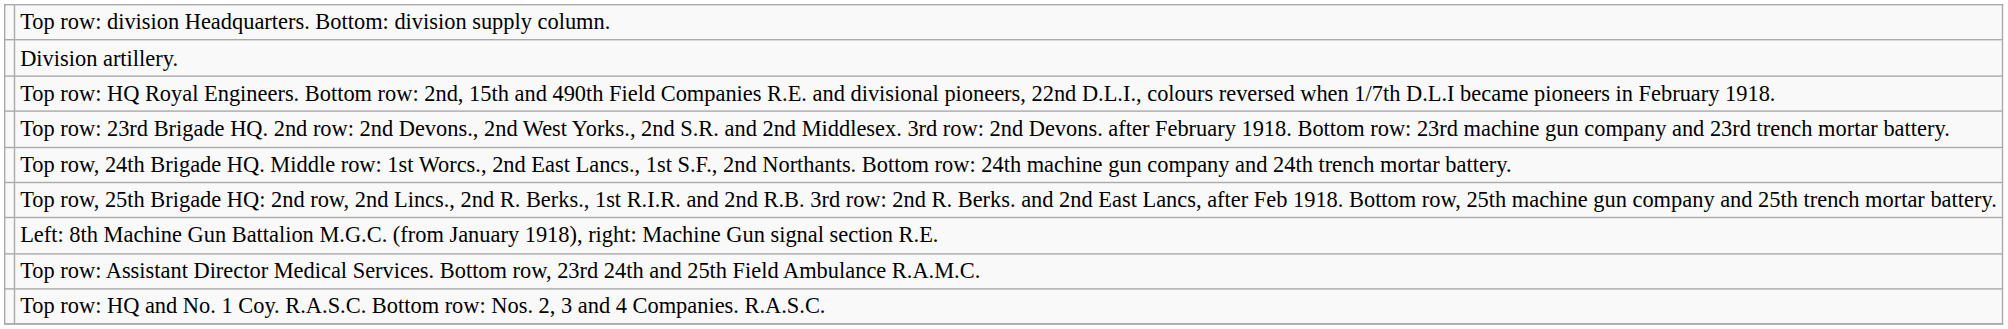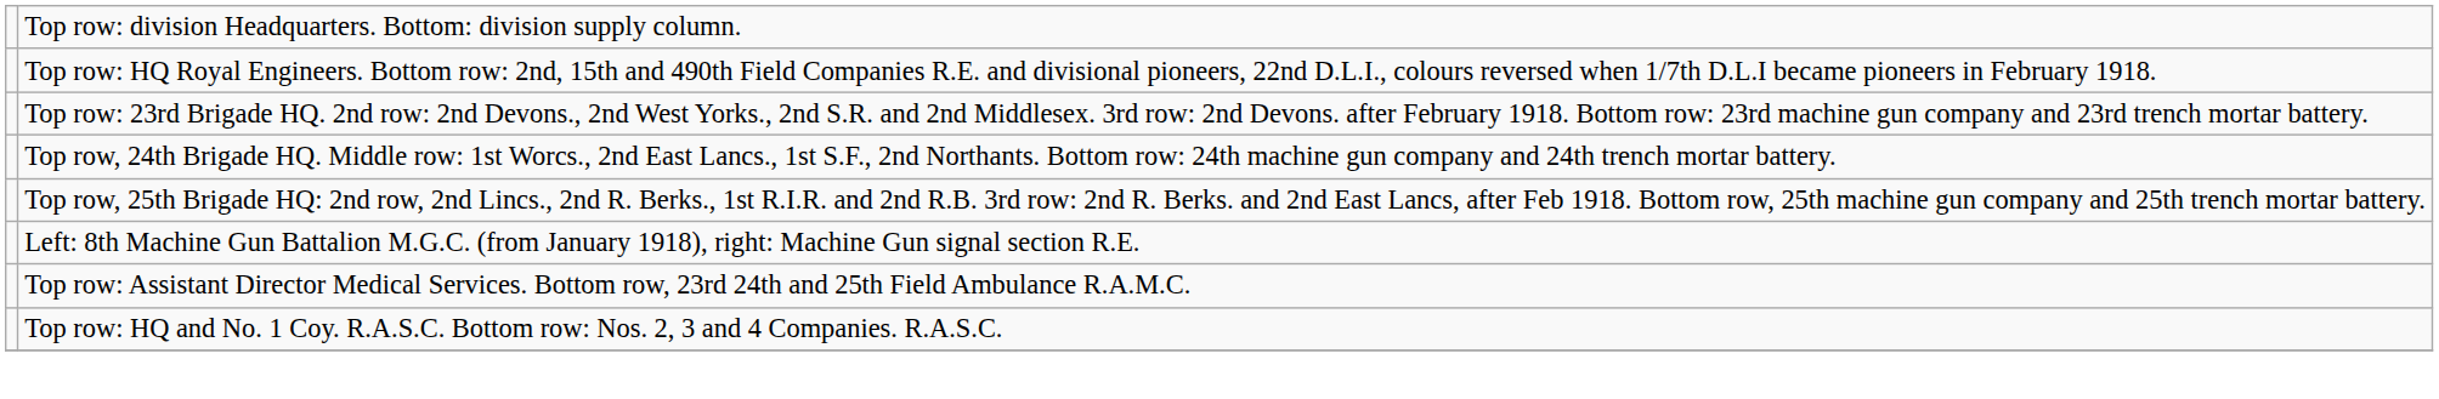- row: Division artillery.
